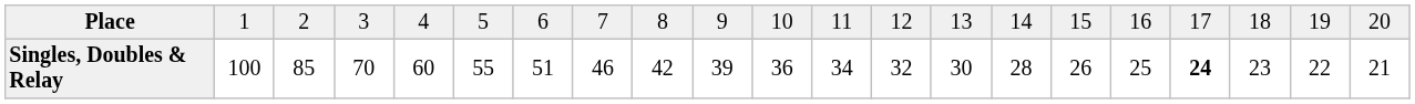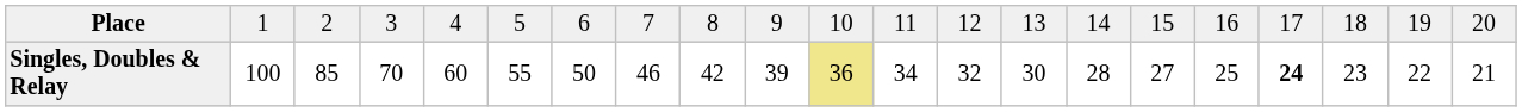Singles, Doubles & Relay | column 7: 51 -> 50
Singles, Doubles & Relay | column 11: no background -> khaki background
Singles, Doubles & Relay | column 16: 26 -> 27
